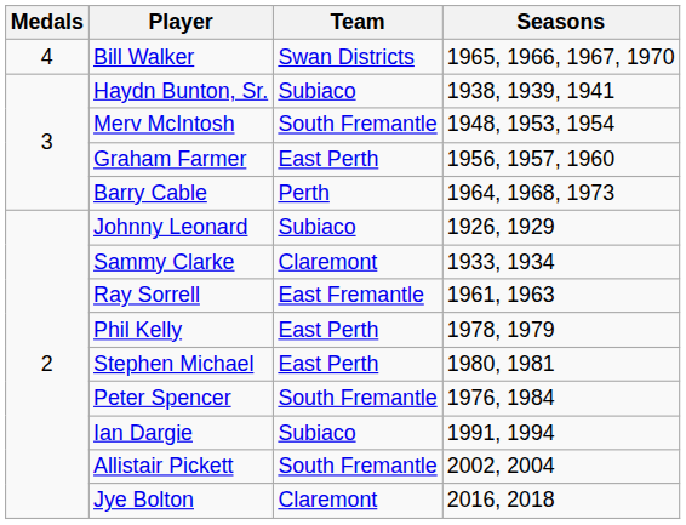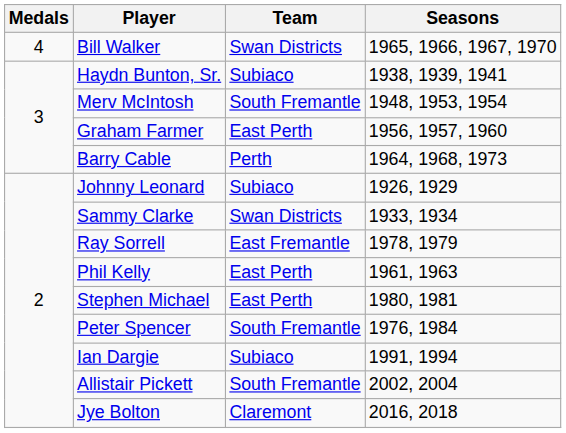Sammy Clarke | Team: Claremont -> Swan Districts
Ray Sorrell | Seasons: 1961, 1963 -> 1978, 1979
Phil Kelly | Seasons: 1978, 1979 -> 1961, 1963
